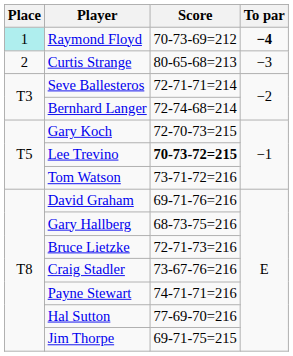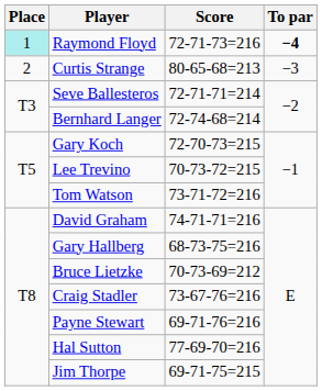Raymond Floyd | Score: 70-73-69=212 -> 72-71-73=216
Lee Trevino | Score: bold -> normal
David Graham | Score: 69-71-76=216 -> 74-71-71=216
Bruce Lietzke | Score: 72-71-73=216 -> 70-73-69=212
Payne Stewart | Score: 74-71-71=216 -> 69-71-76=216
